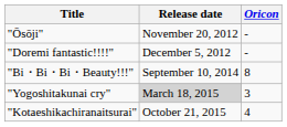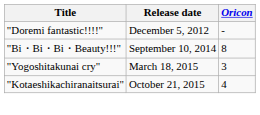- row: "Ōsōji" | November 20, 2012 | -
"Yogoshitakunai cry" | Release date: lightgrey background -> no background
